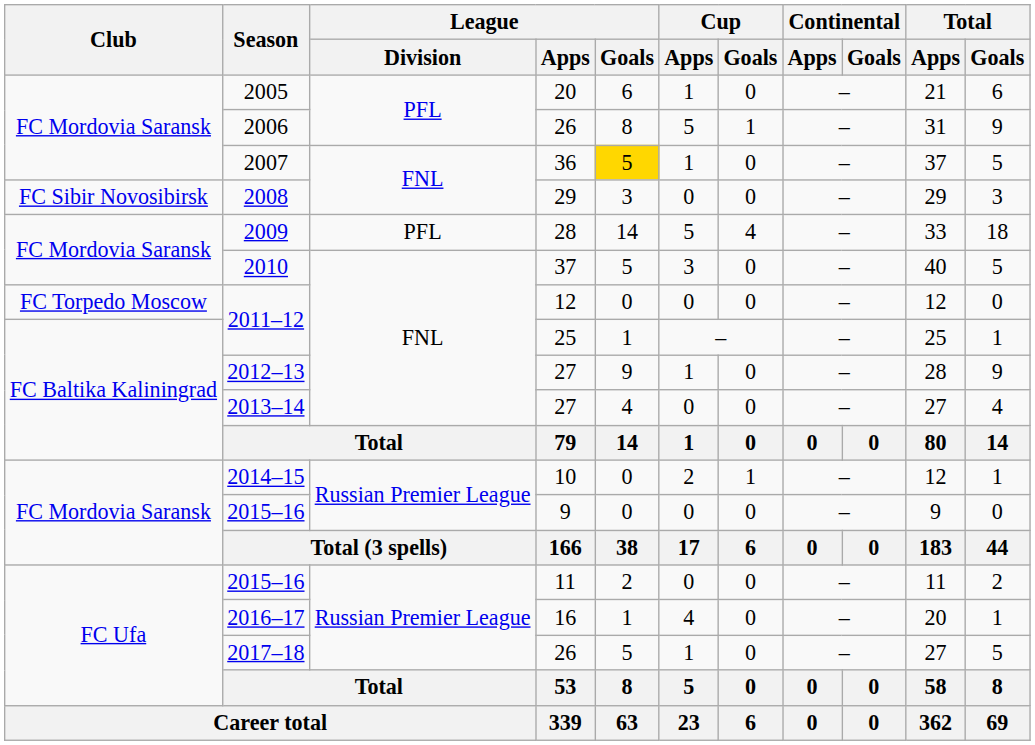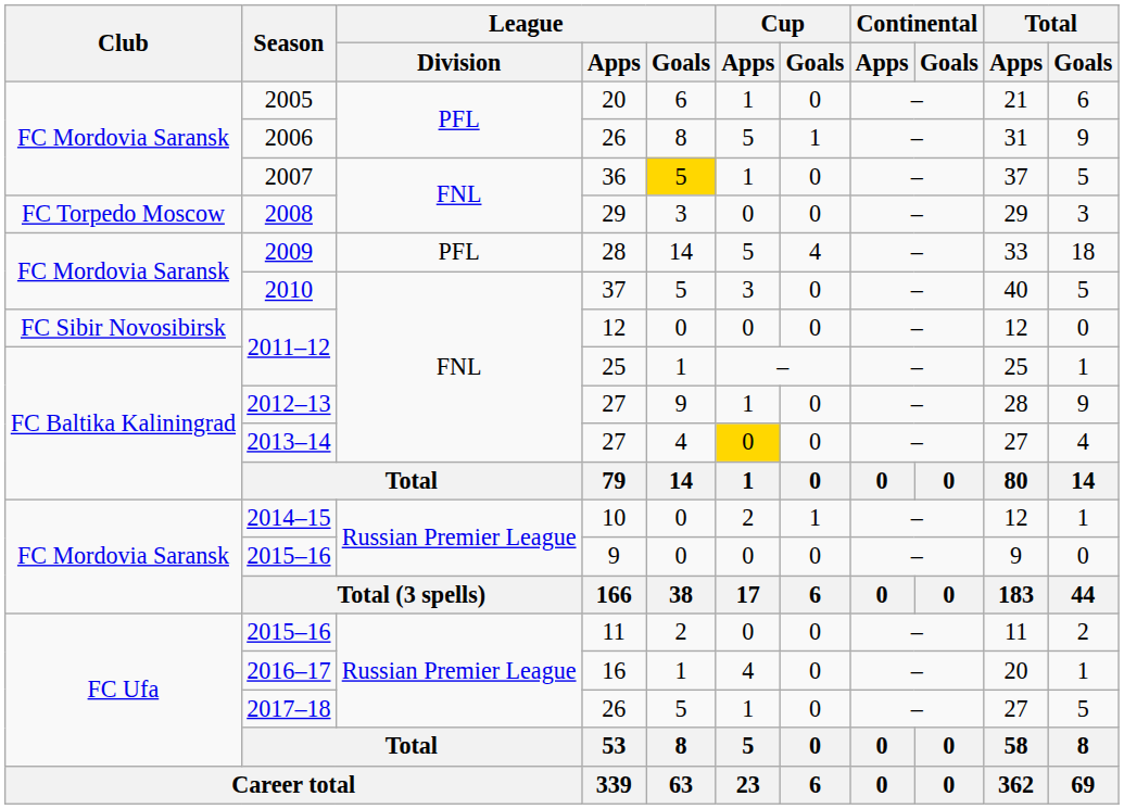2008 | Club: FC Sibir Novosibirsk -> FC Torpedo Moscow
2011–12 / 12 | Club: FC Torpedo Moscow -> FC Sibir Novosibirsk
2013–14 | Cup / Apps: no background -> gold background
